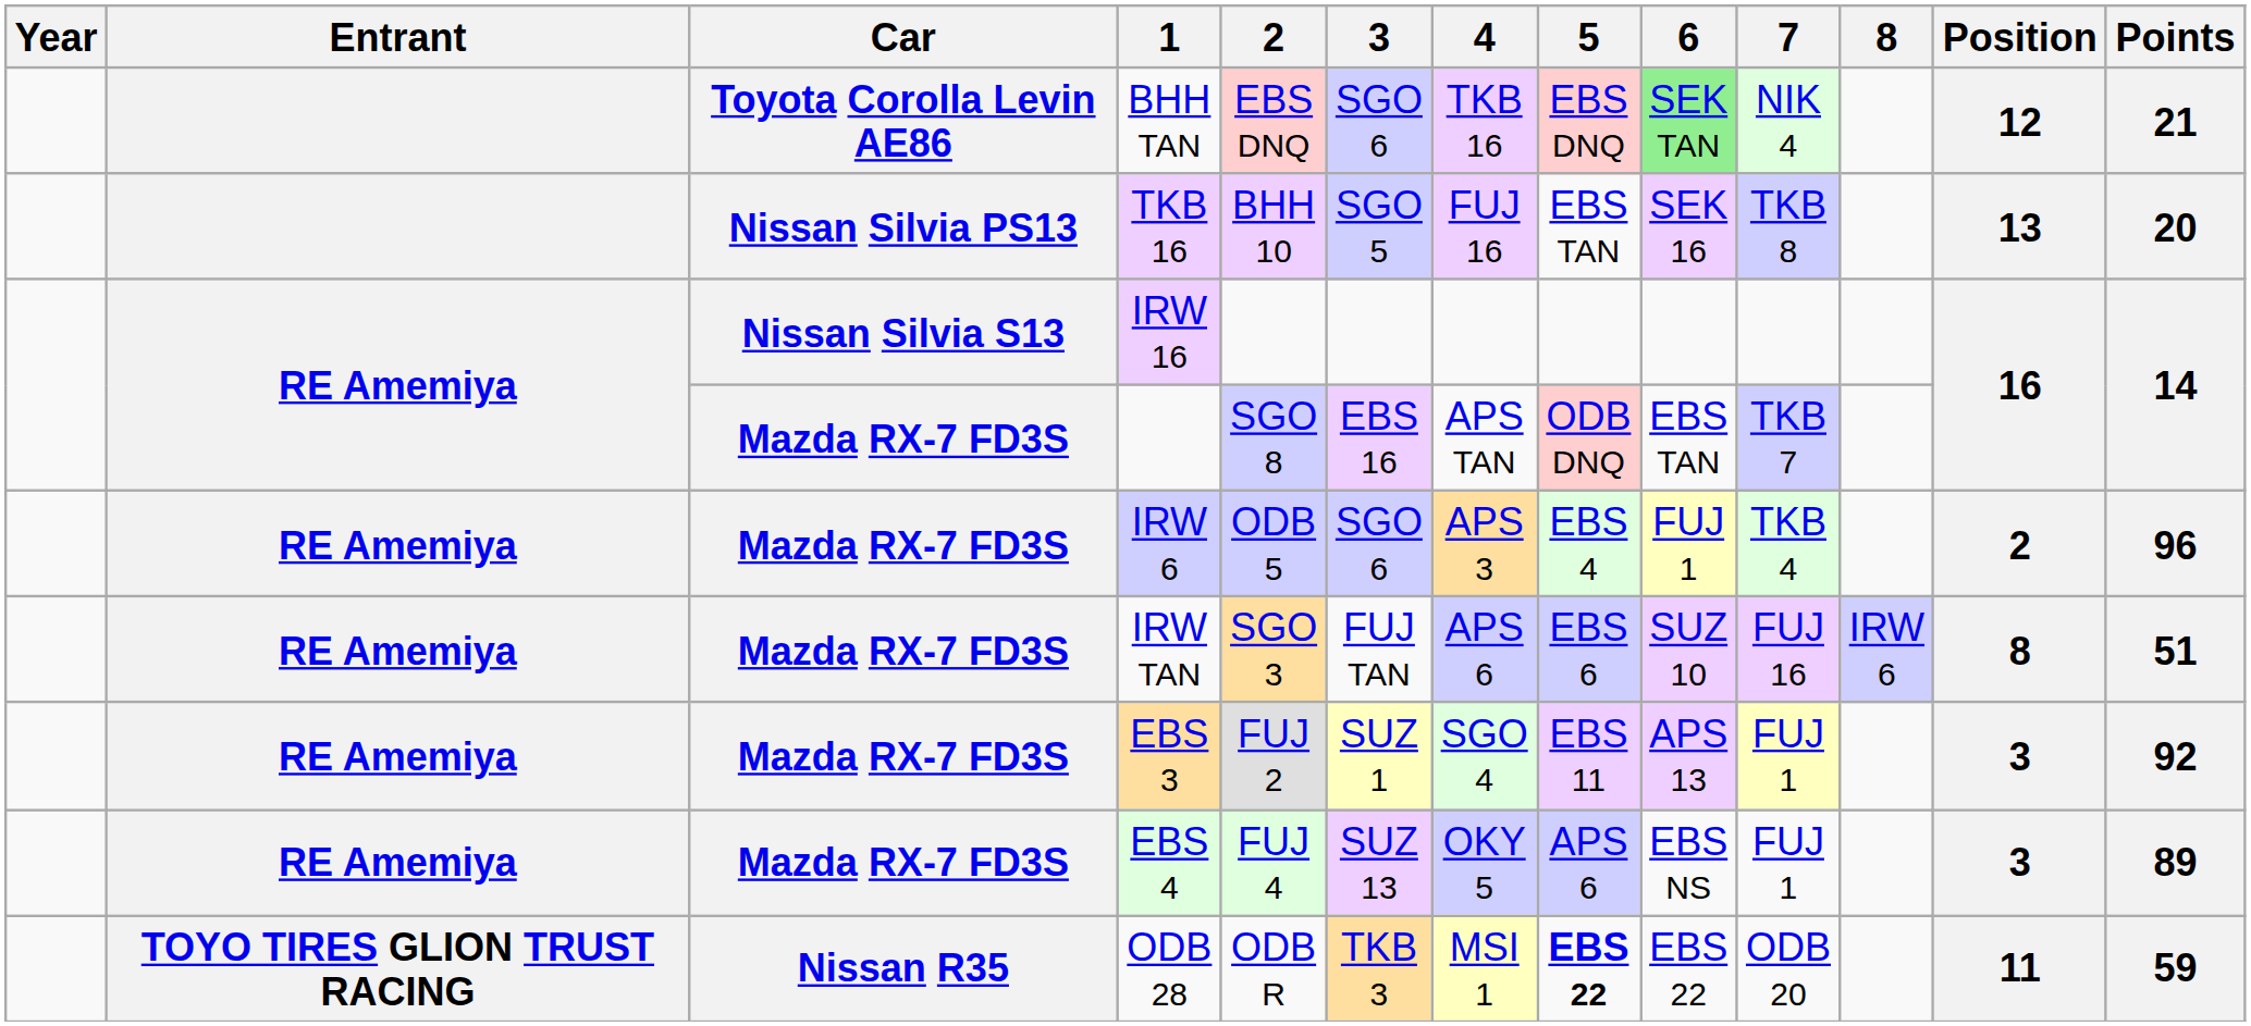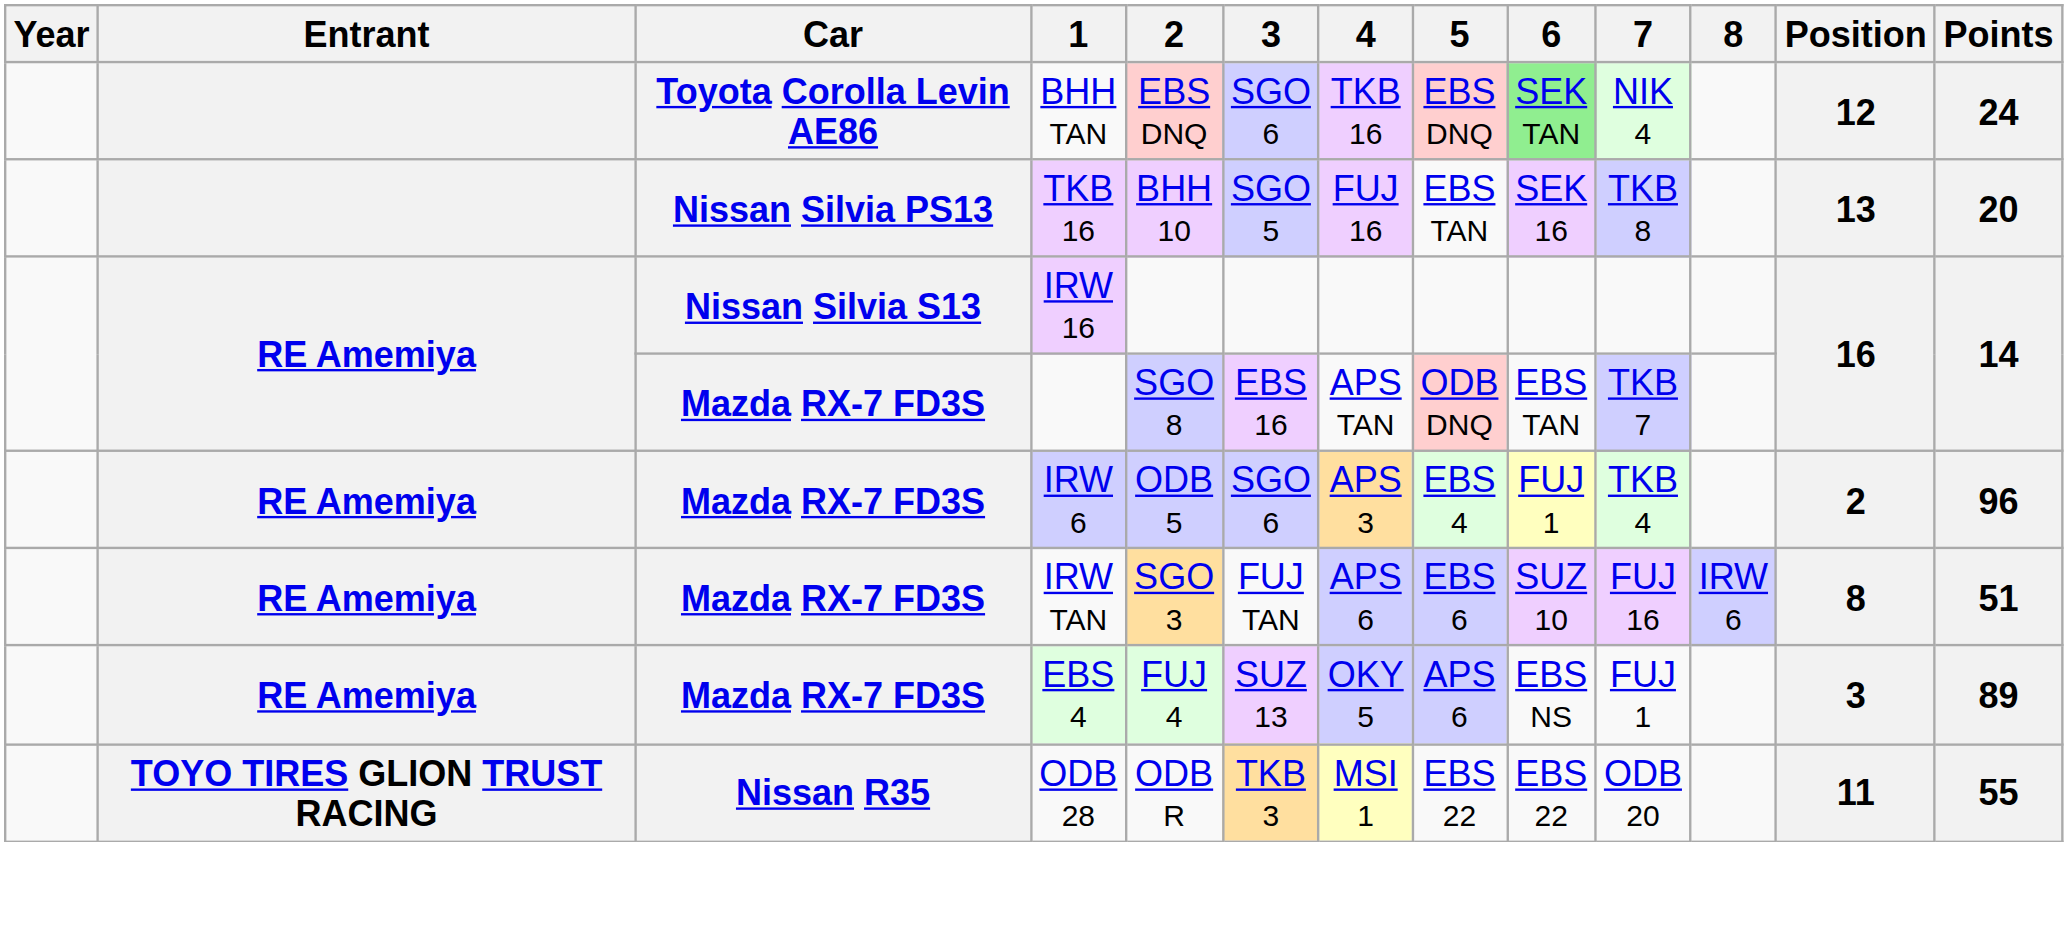BHH TAN | Points: 21 -> 24
- row: RE Amemiya | Mazda RX-7 FD3S | EBS 3 | FUJ 2 | SUZ 1 | SGO 4 | EBS 11 | APS 13 | FUJ 1 | 3 | 92
ODB 28 | 5: bold -> normal
ODB 28 | Points: 59 -> 55
